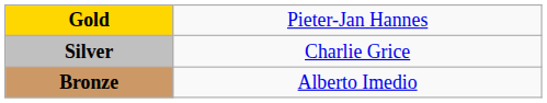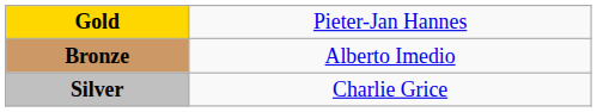rows swapped: Silver <-> Bronze
